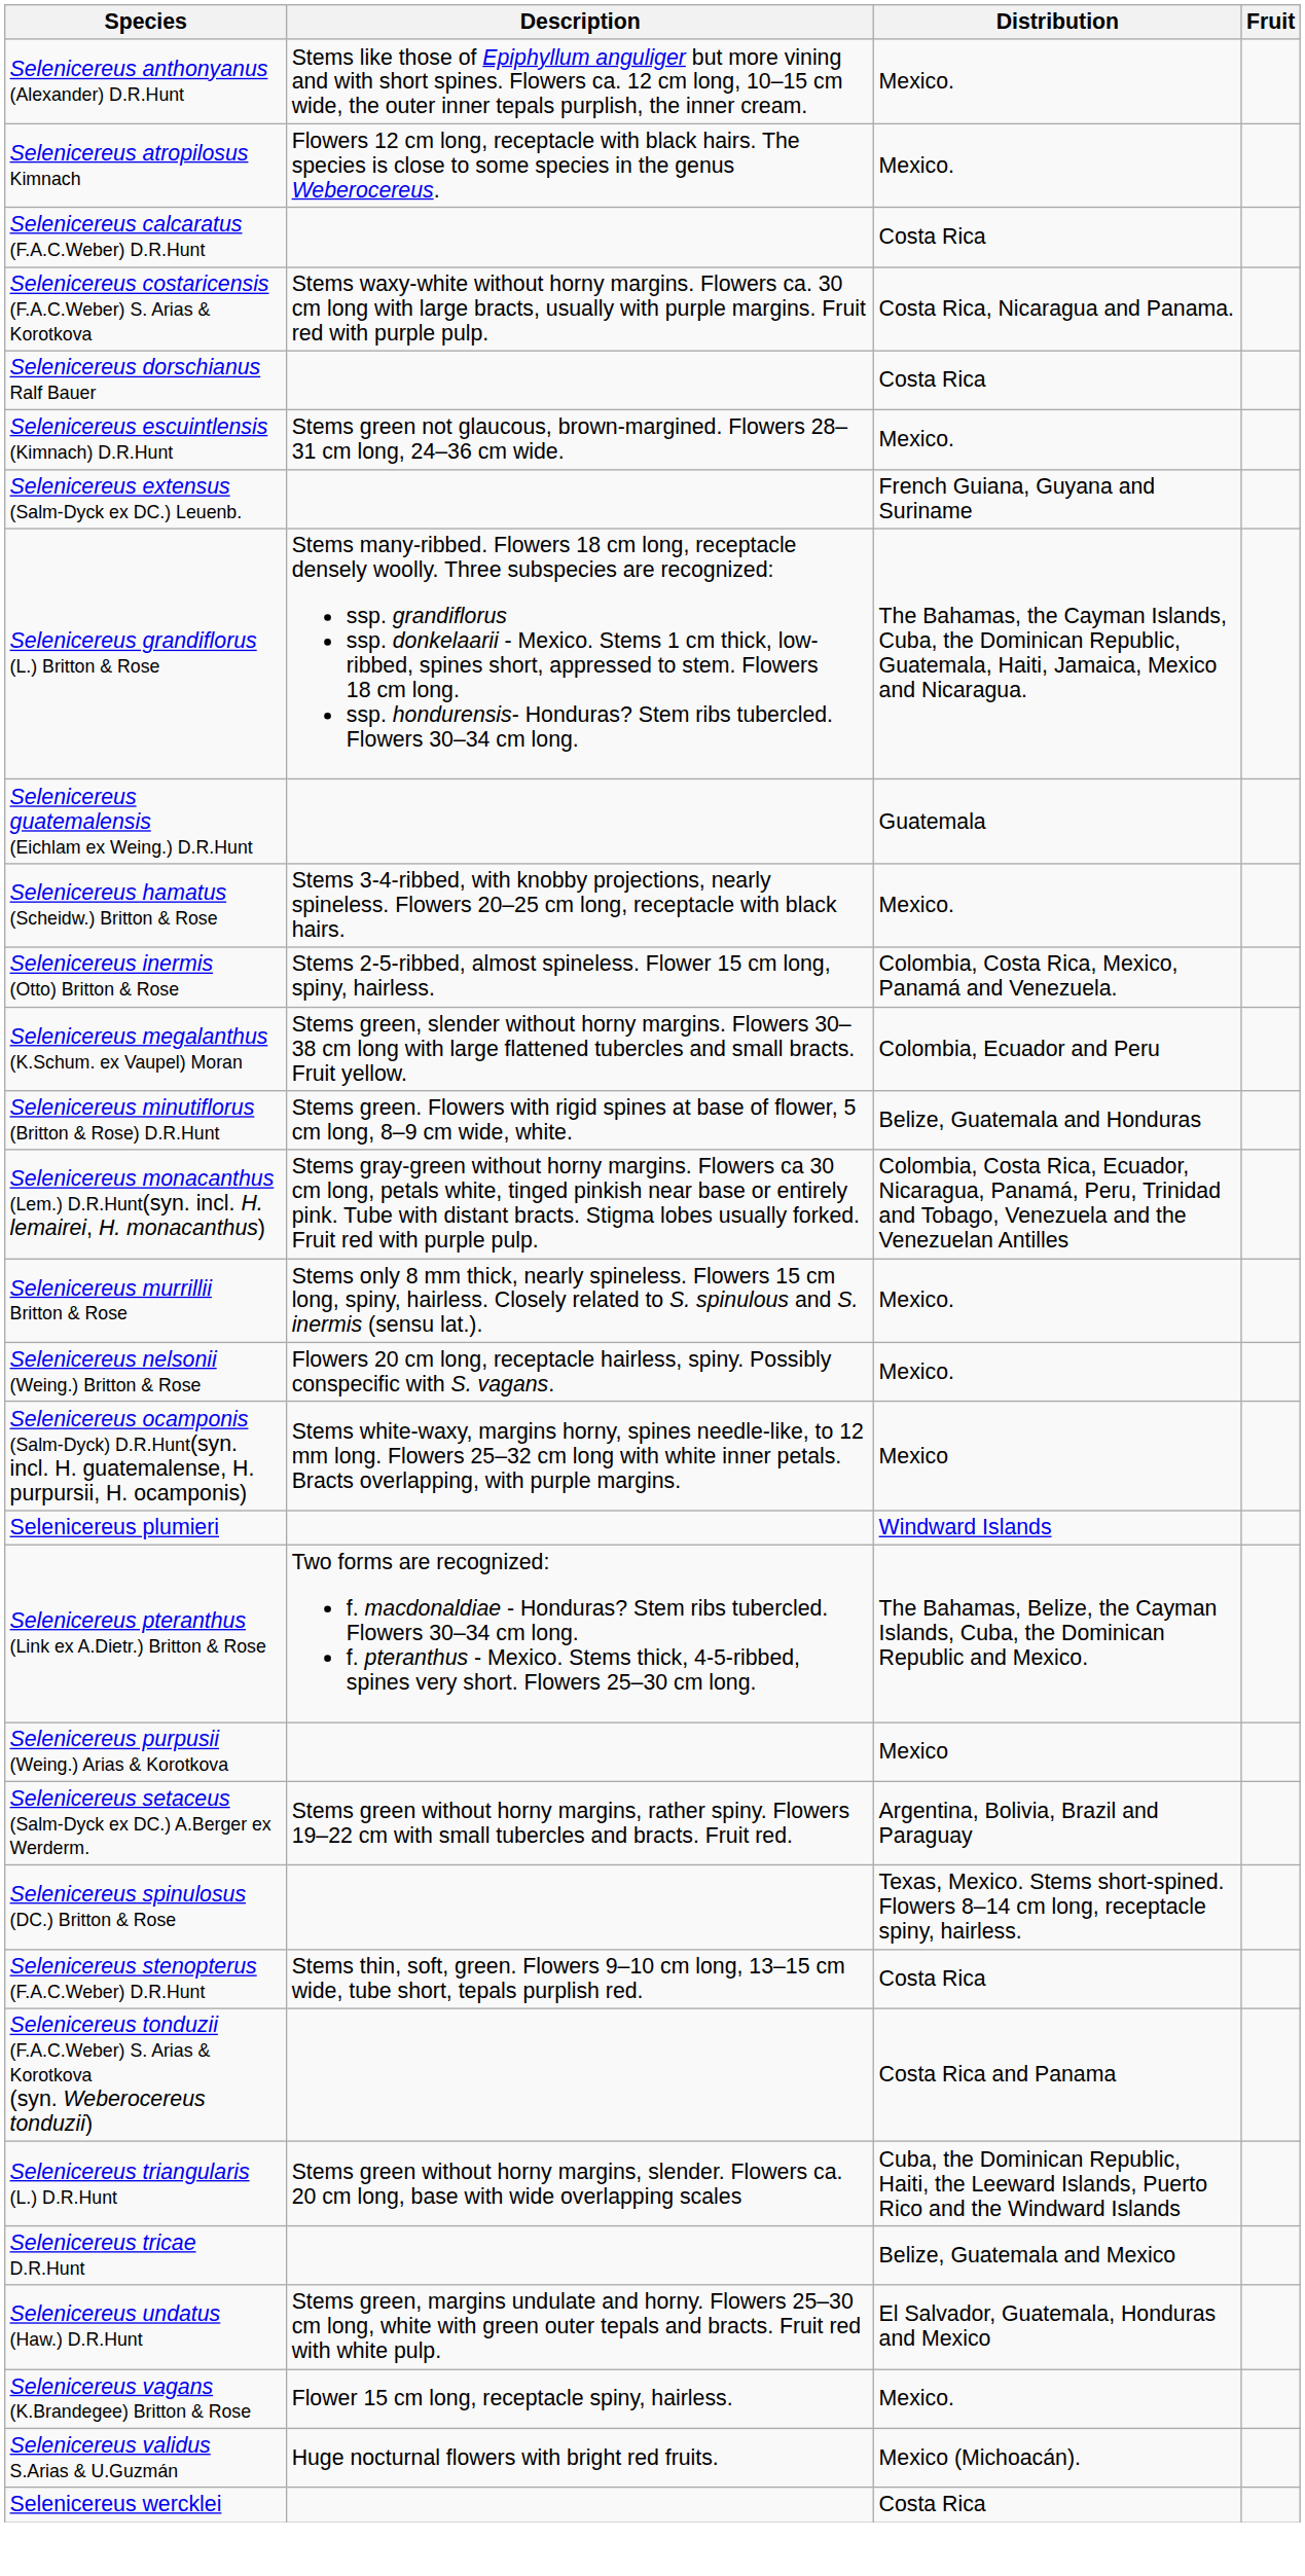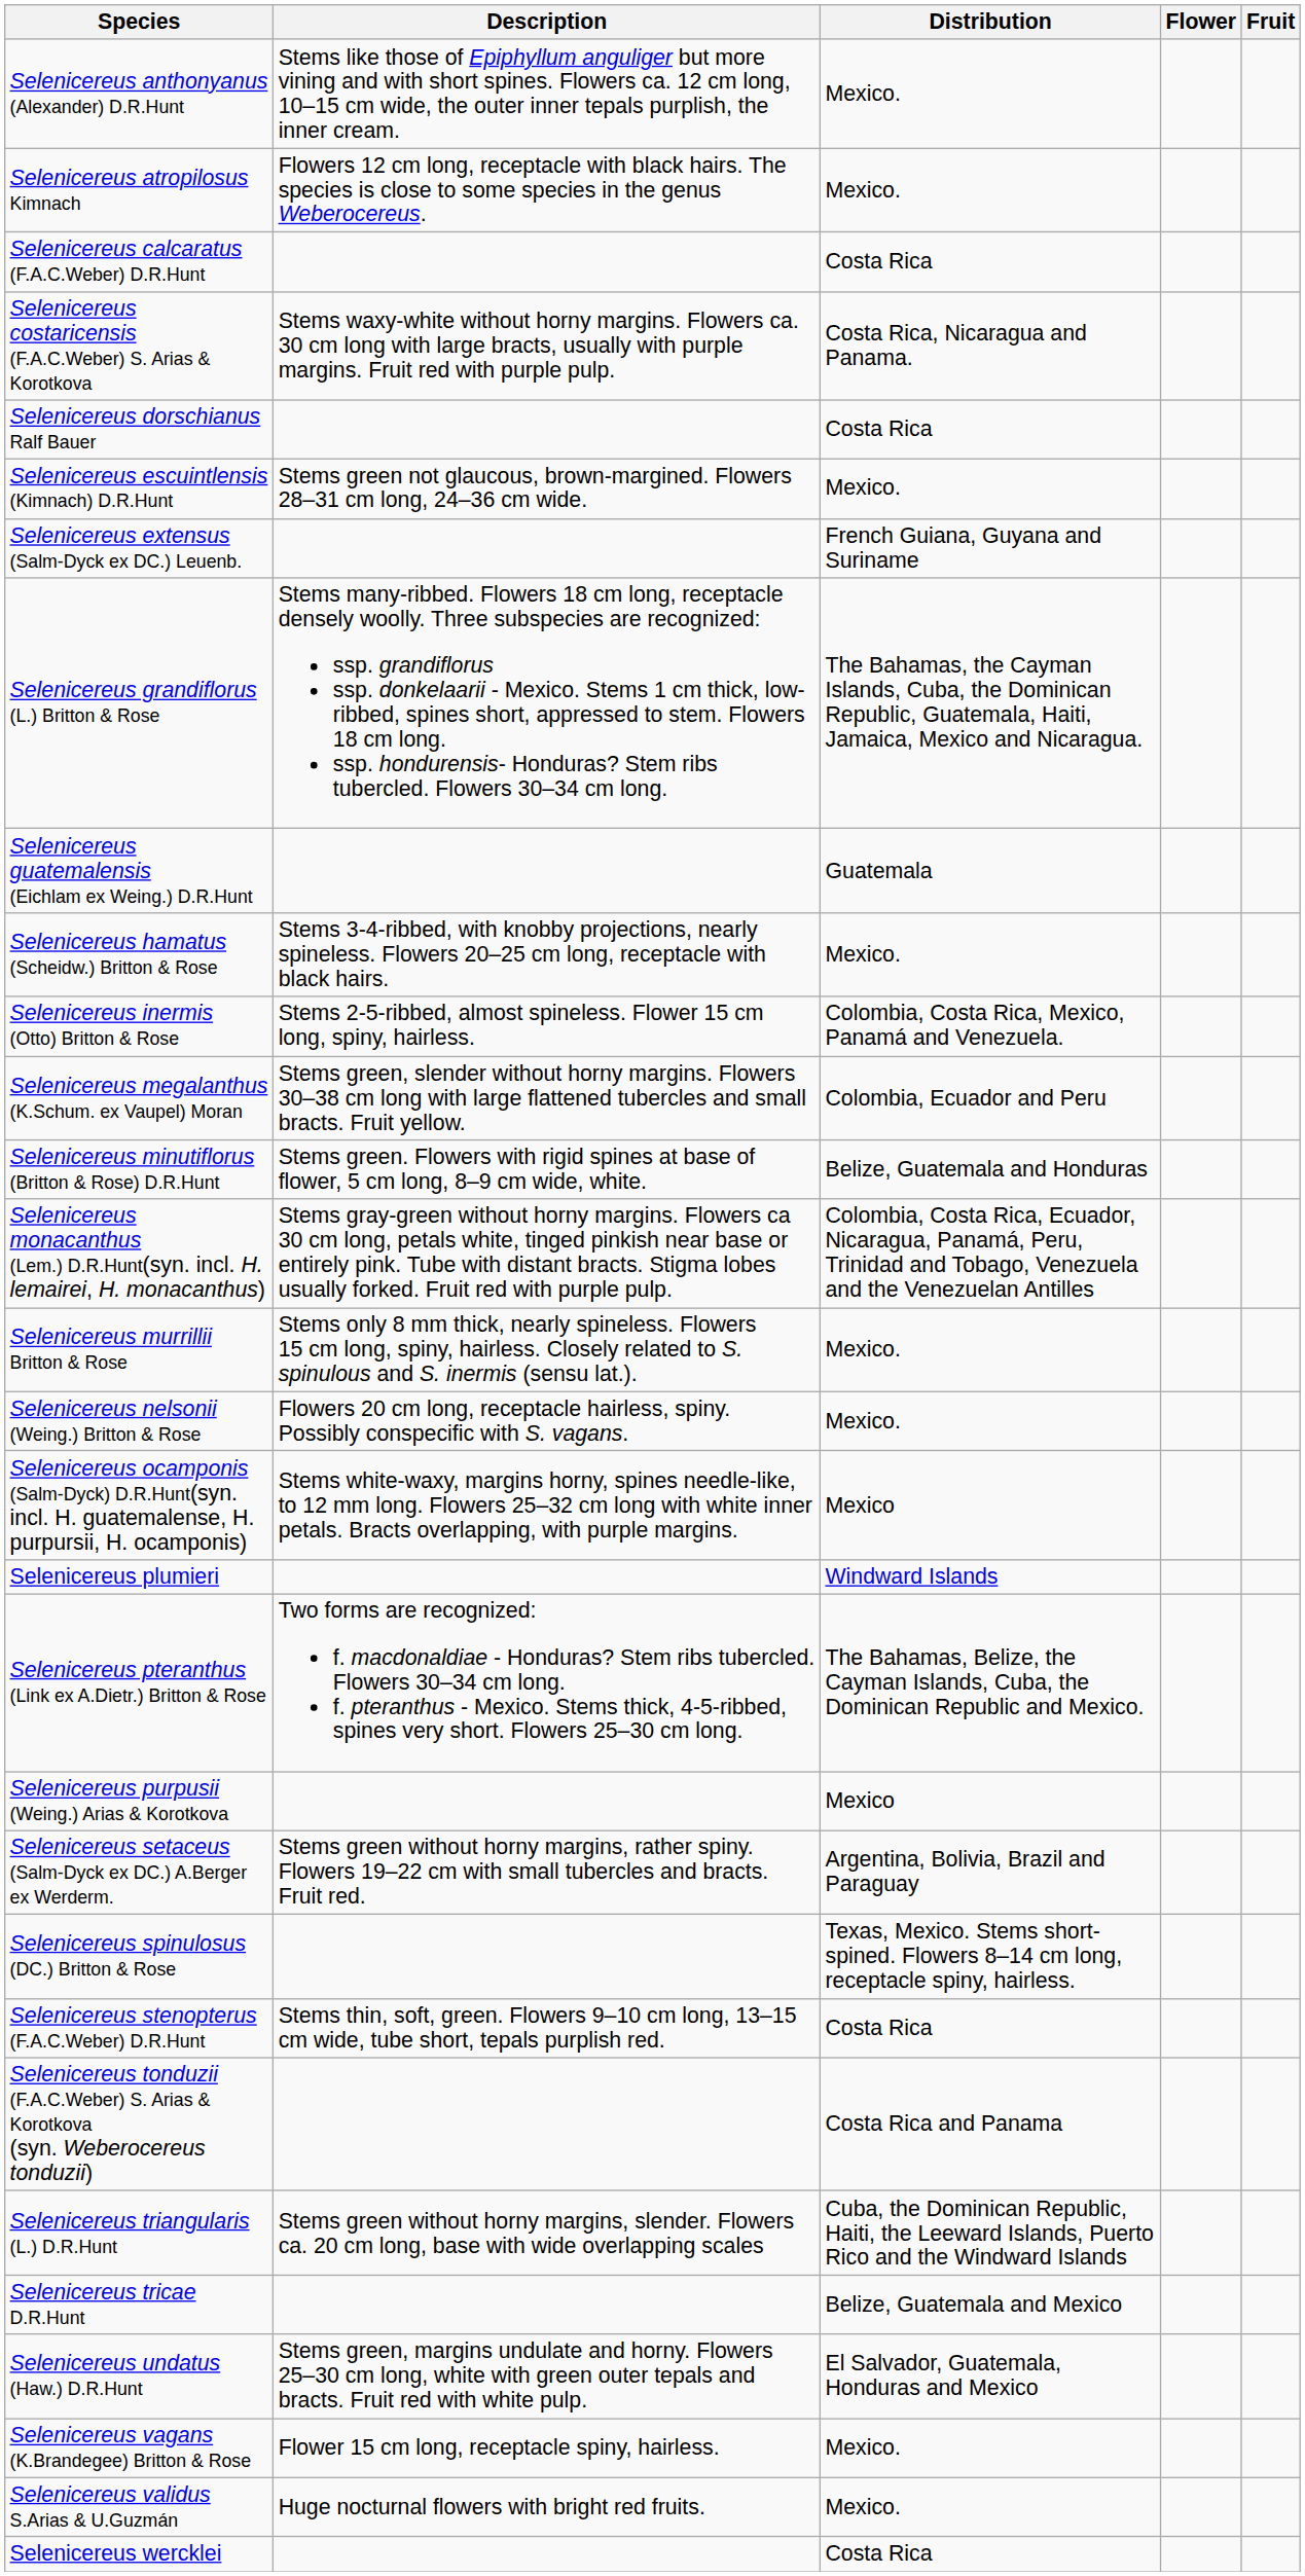+ column: Flower
Selenicereus validus S.Arias & U.Guzmán | Distribution: Mexico (Michoacán). -> Mexico.
